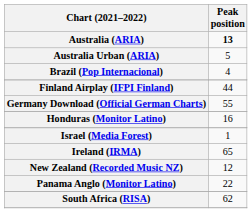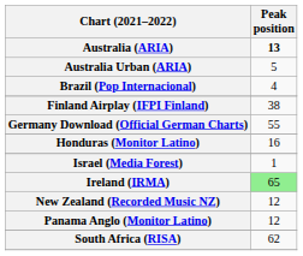Finland Airplay (IFPI Finland) | Peak position: 44 -> 38
Ireland (IRMA) | Peak position: no background -> lightgreen background
Panama Anglo (Monitor Latino) | Peak position: 22 -> 12
